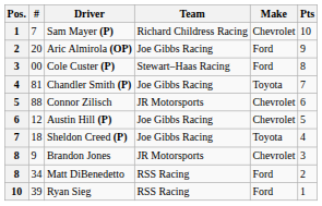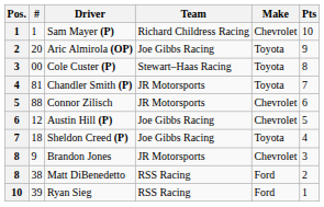Sam Mayer (P) | #: 7 -> 1
Aric Almirola (OP) | Make: Ford -> Toyota
Cole Custer (P) | Make: Ford -> Toyota
Chandler Smith (P) | Team: Joe Gibbs Racing -> JR Motorsports
Matt DiBenedetto | #: 34 -> 38
